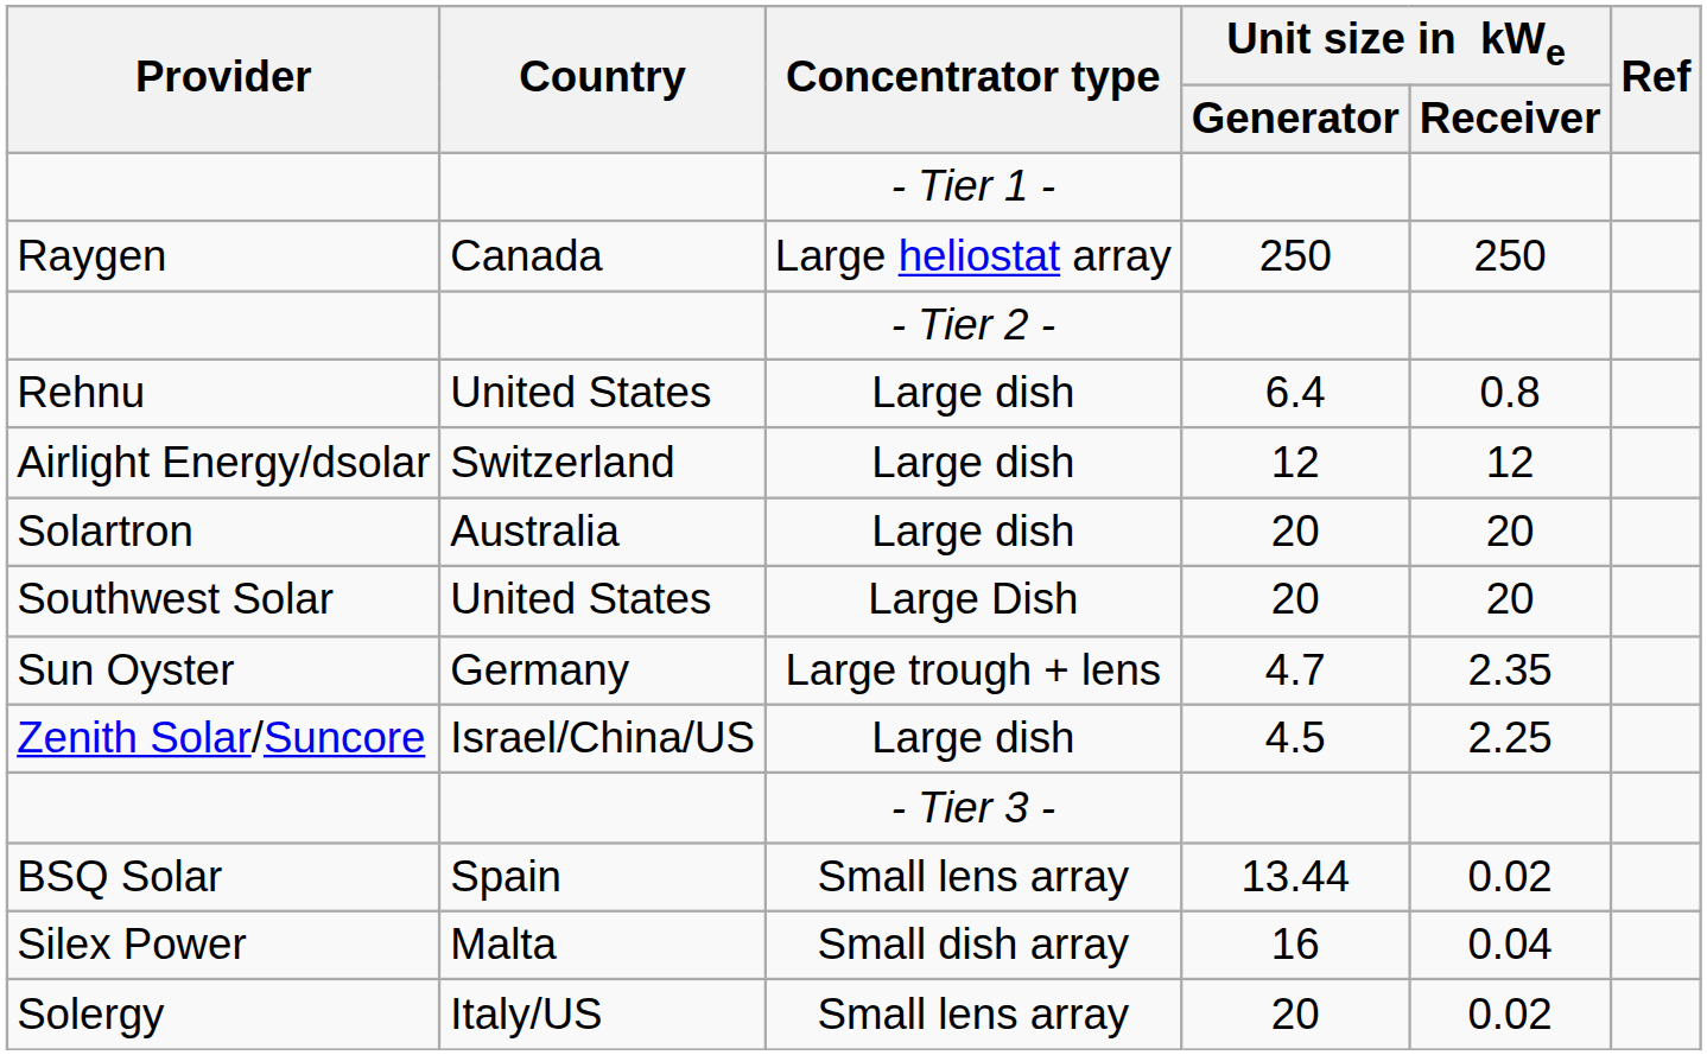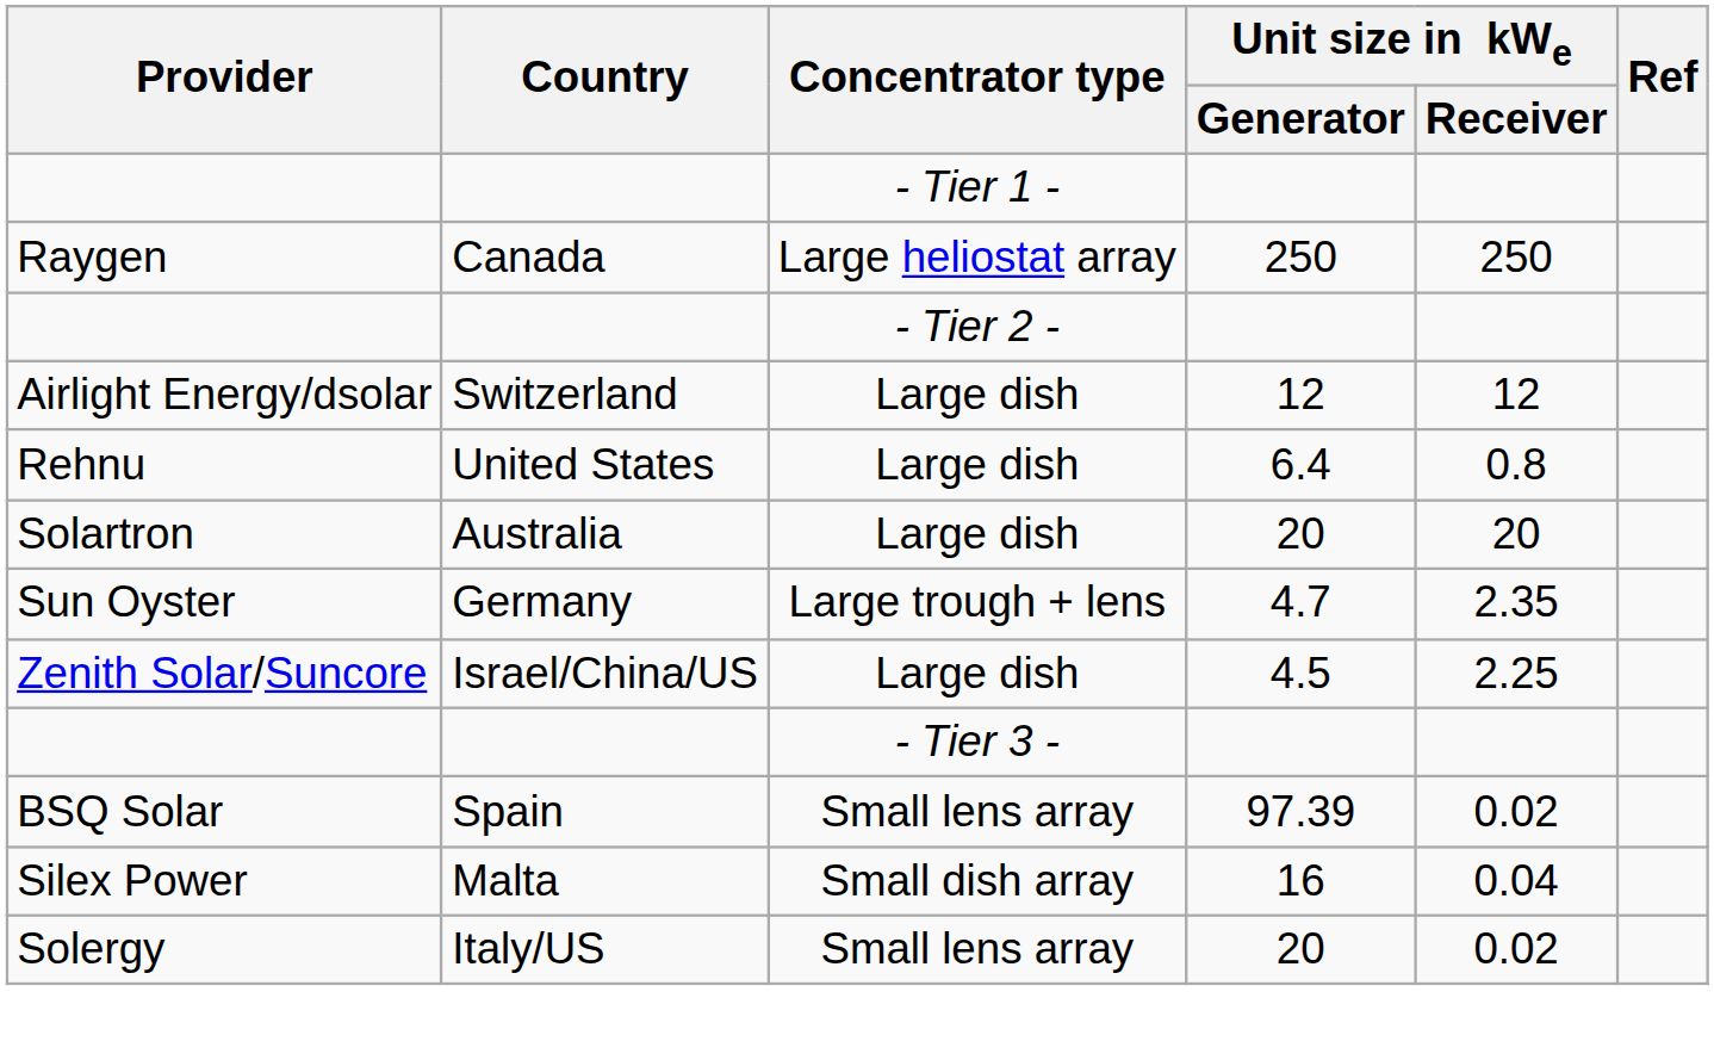rows swapped: Airlight Energy/dsolar <-> Rehnu
- row: Southwest Solar | United States | Large Dish | 20 | 20
BSQ Solar | Unit size in kWe / Generator: 13.44 -> 97.39
